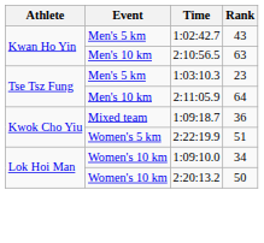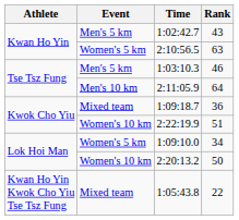2:10:56.5 | Event: Men's 10 km -> Women's 5 km
1:03:10.3 | Rank: 23 -> 46
2:22:19.9 | Event: Women's 5 km -> Women's 10 km
1:09:10.0 | Event: Women's 10 km -> Women's 5 km
+ row: Kwan Ho Yin Kwok Cho Yiu Tse Tsz Fung | Mixed team | 1:05:43.8 | 22
